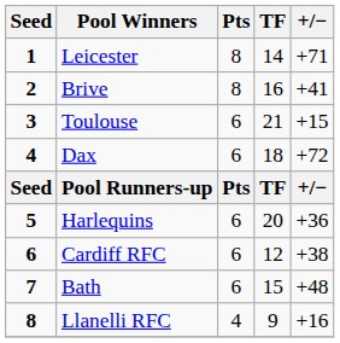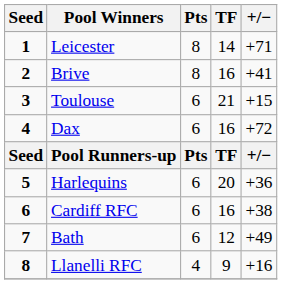Dax | TF: 18 -> 16
Cardiff RFC | TF: 12 -> 16
Bath | TF: 15 -> 12
Bath | +/−: +48 -> +49
